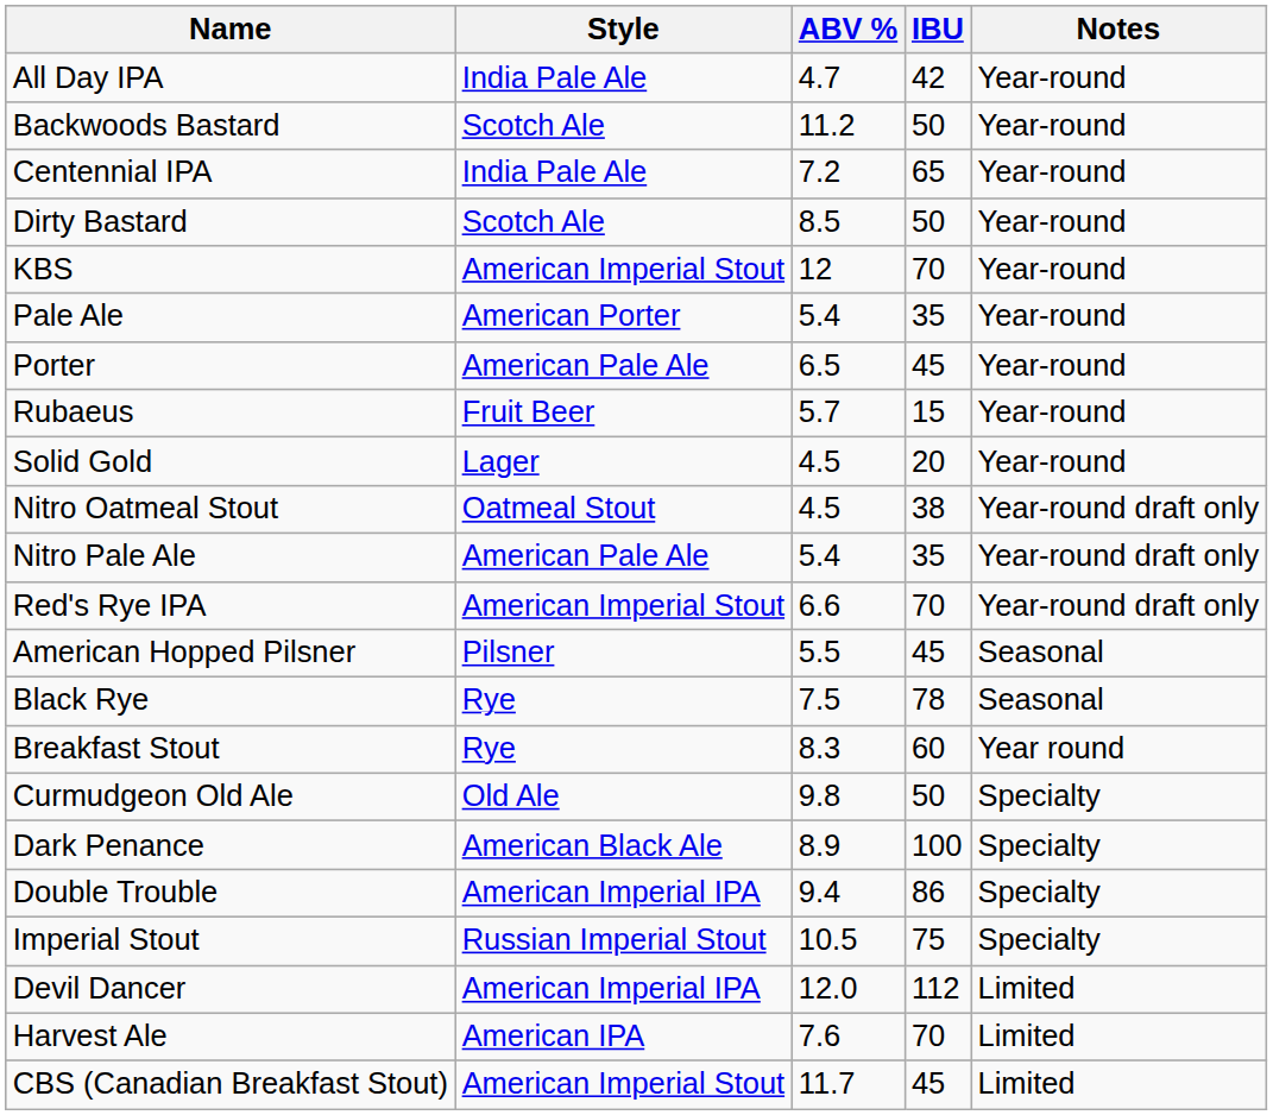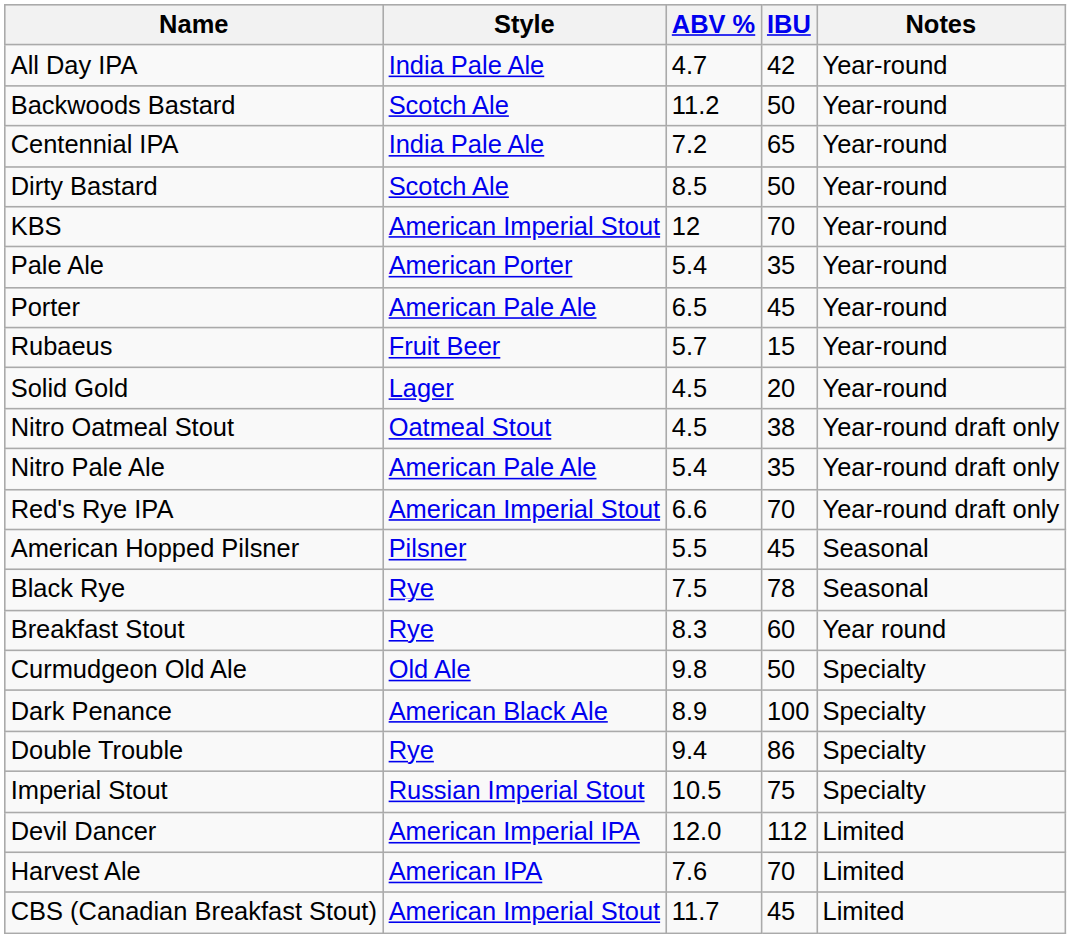Double Trouble | Style: American Imperial IPA -> Rye
